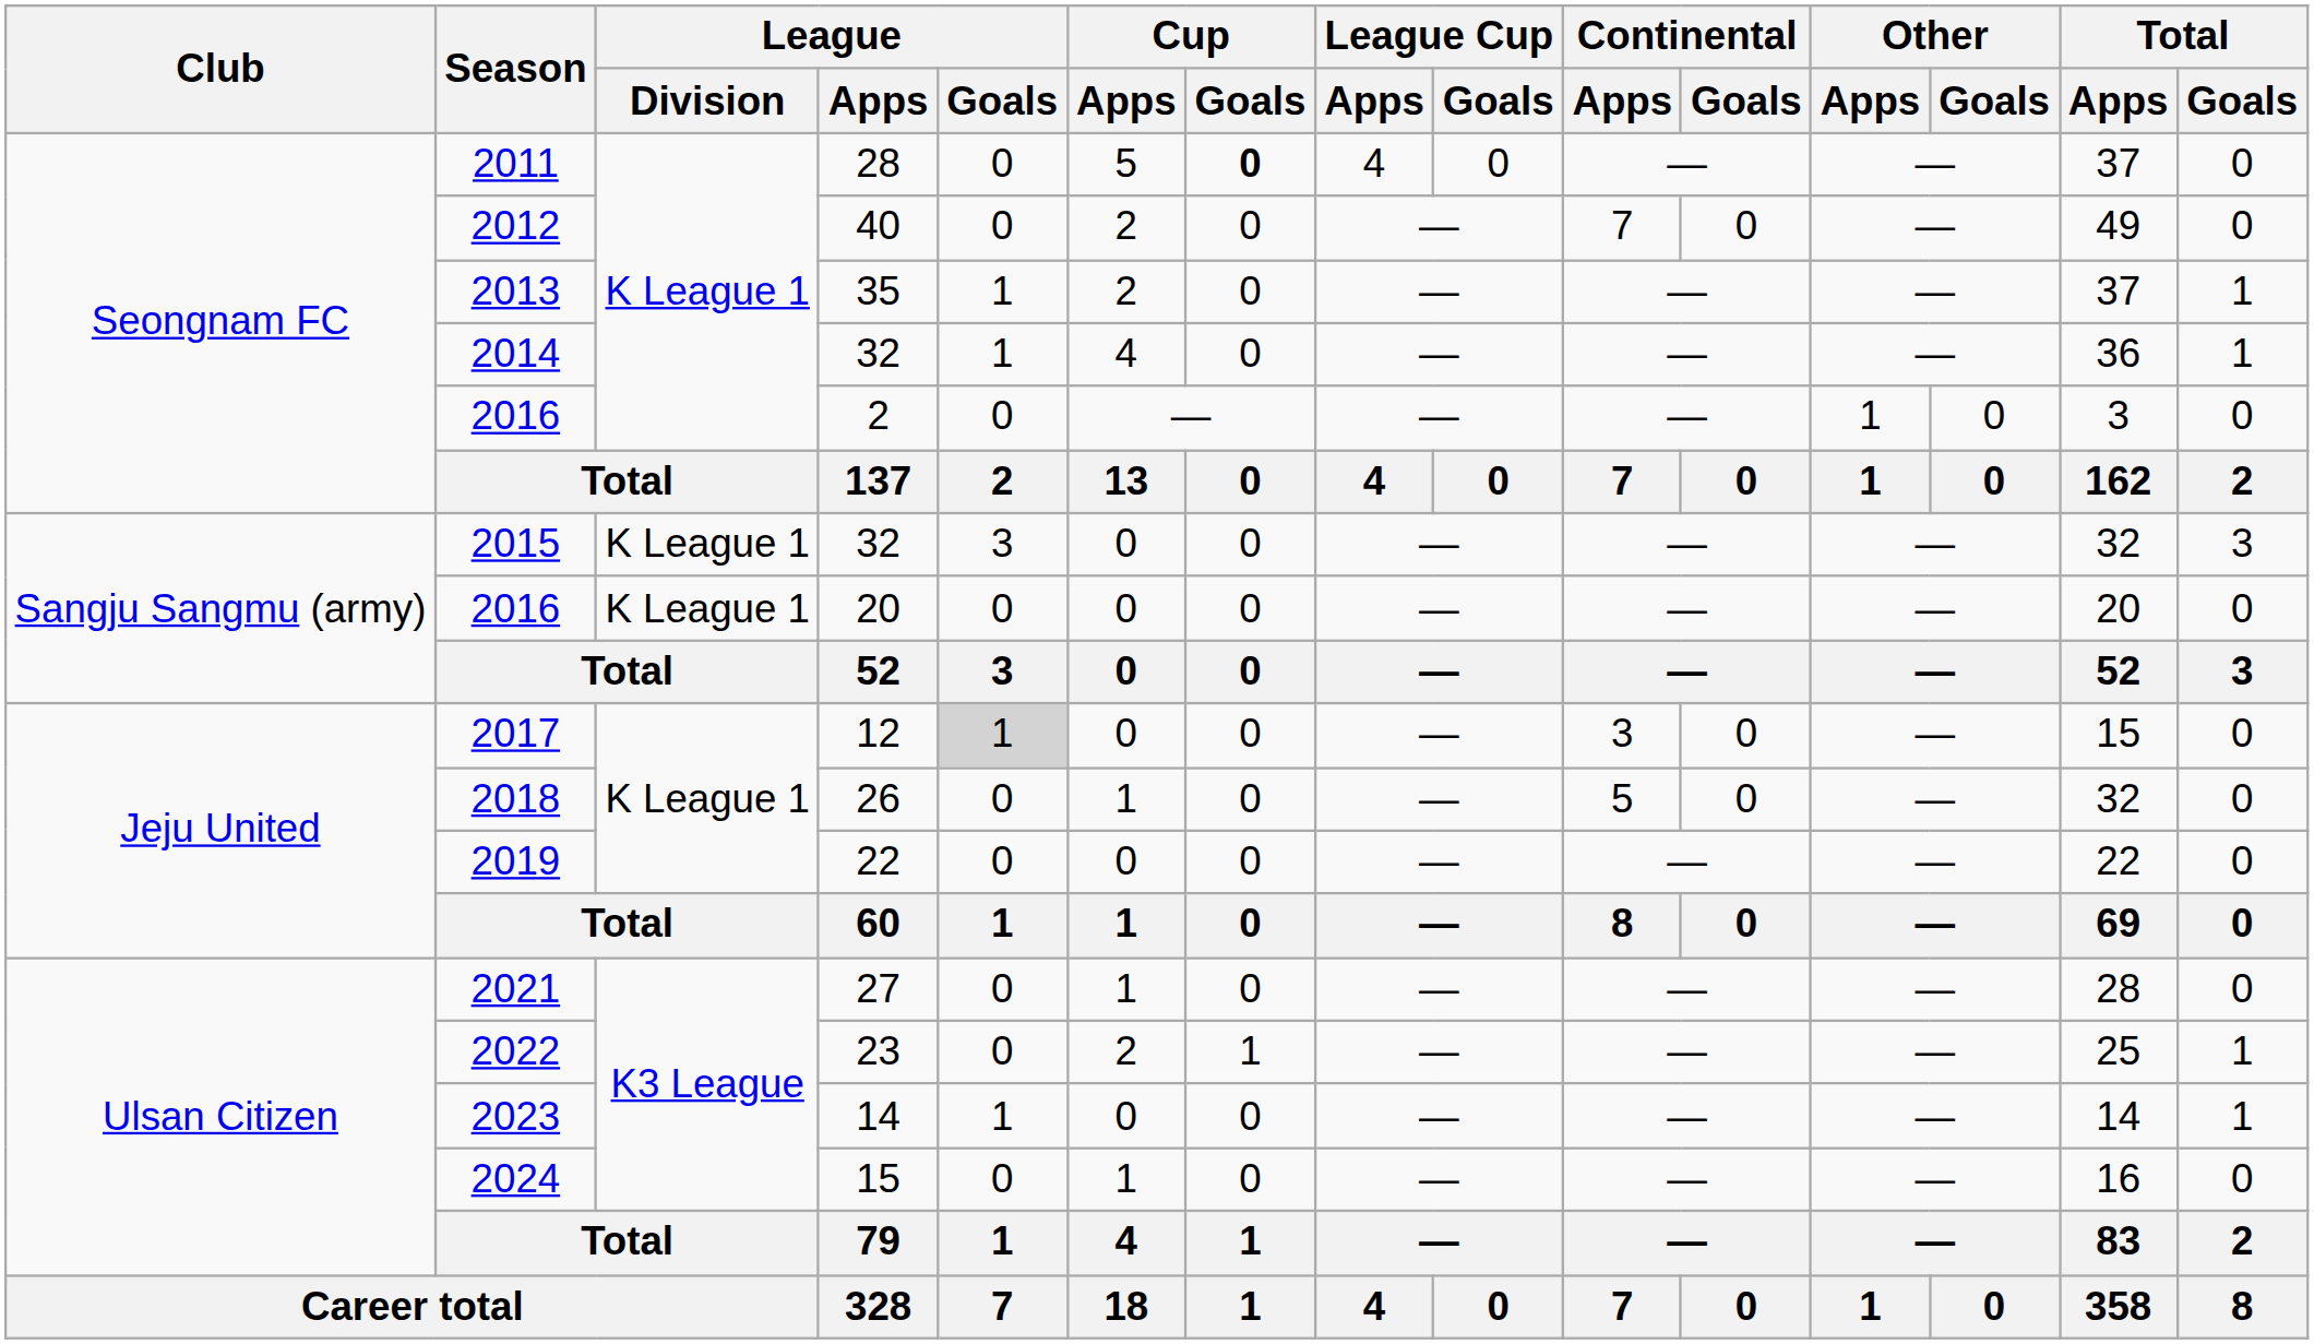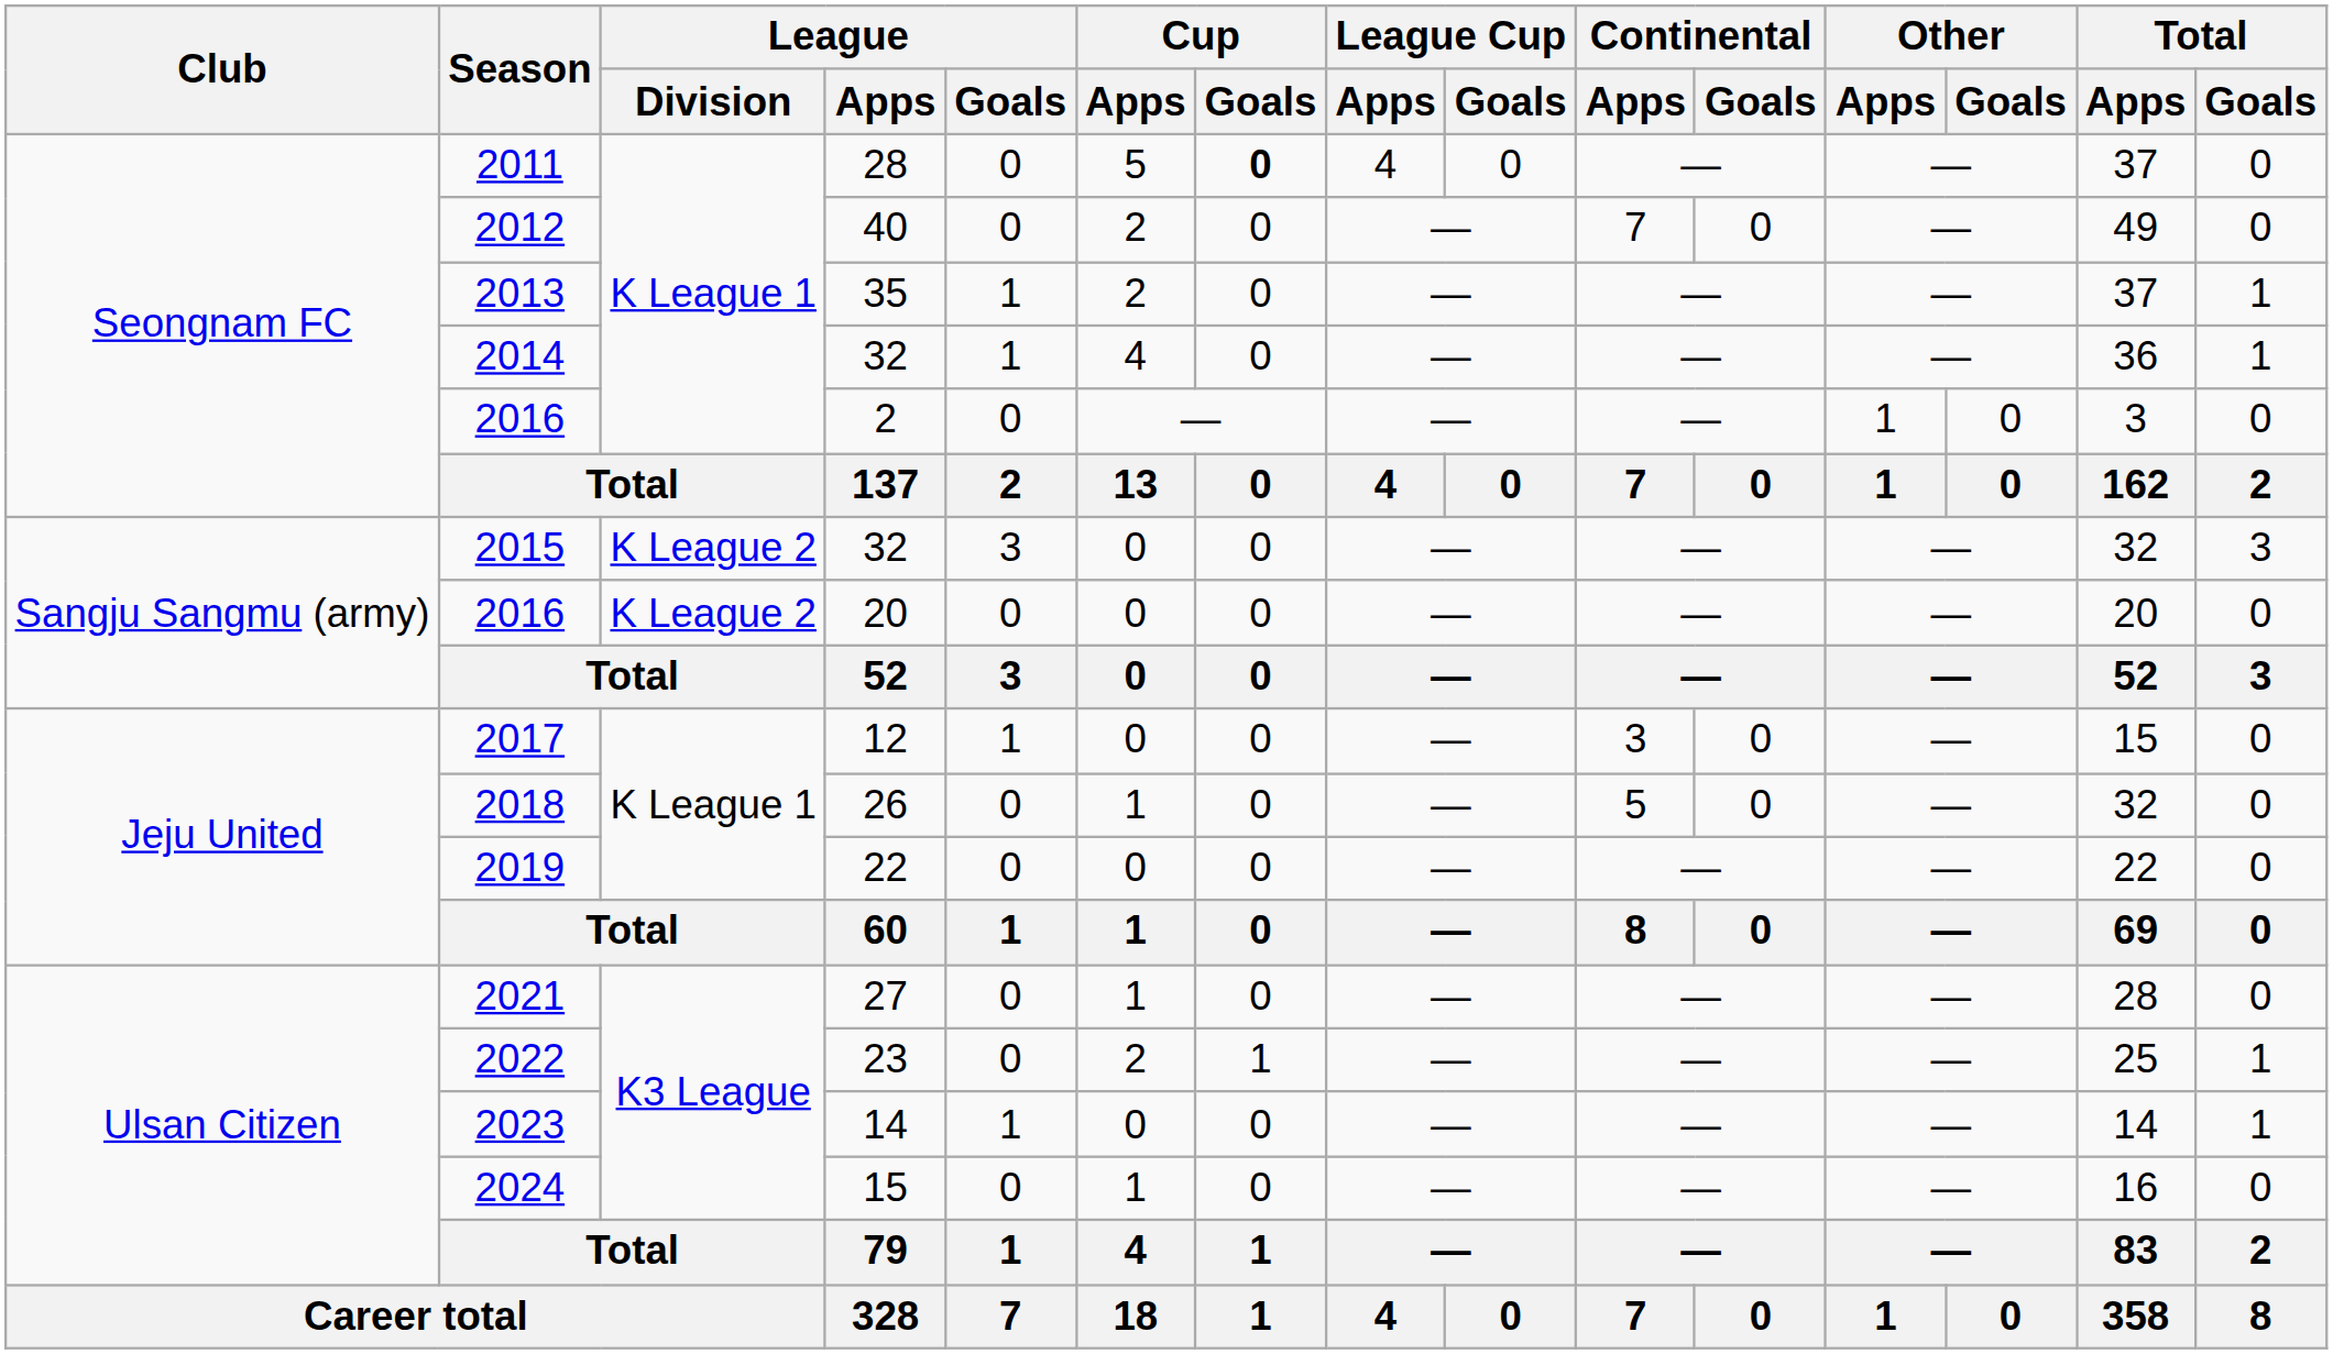2015 | League / Division: K League 1 -> K League 2
2016 / 20 | League / Division: K League 1 -> K League 2
2017 | League / Goals: lightgrey background -> no background
